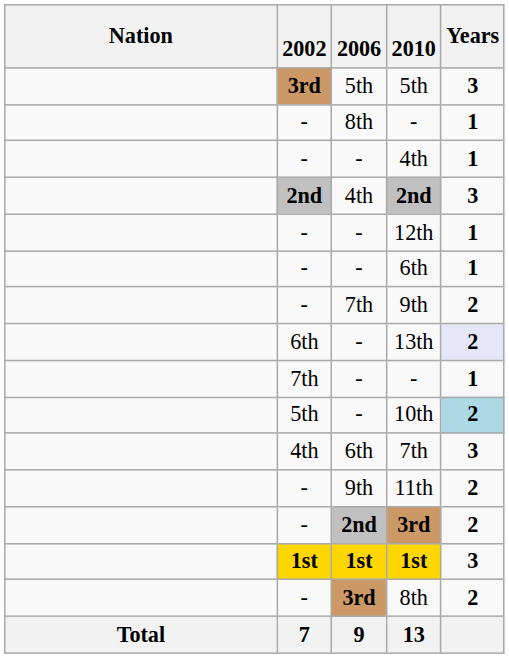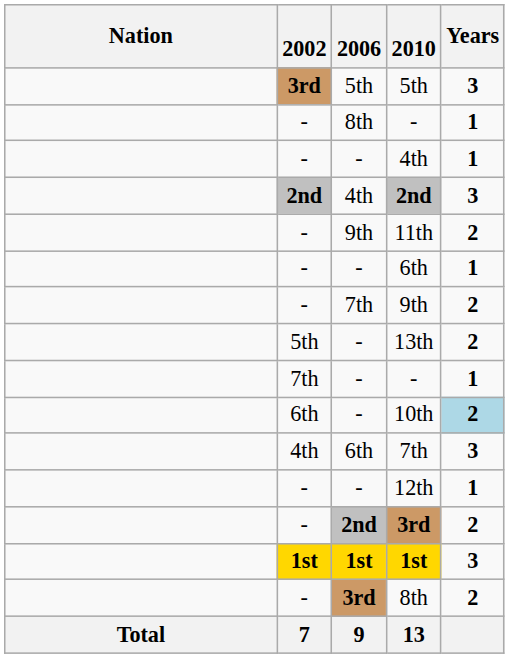rows swapped: 11th <-> 12th
13th | 2002: 6th -> 5th
13th | Years: lavender background -> no background
10th | 2002: 5th -> 6th
